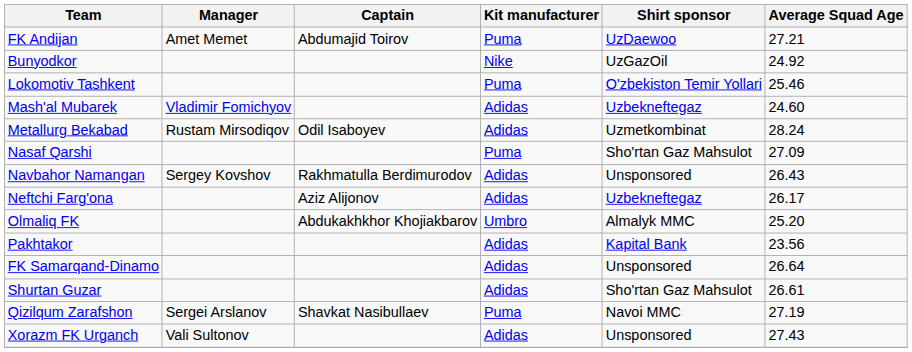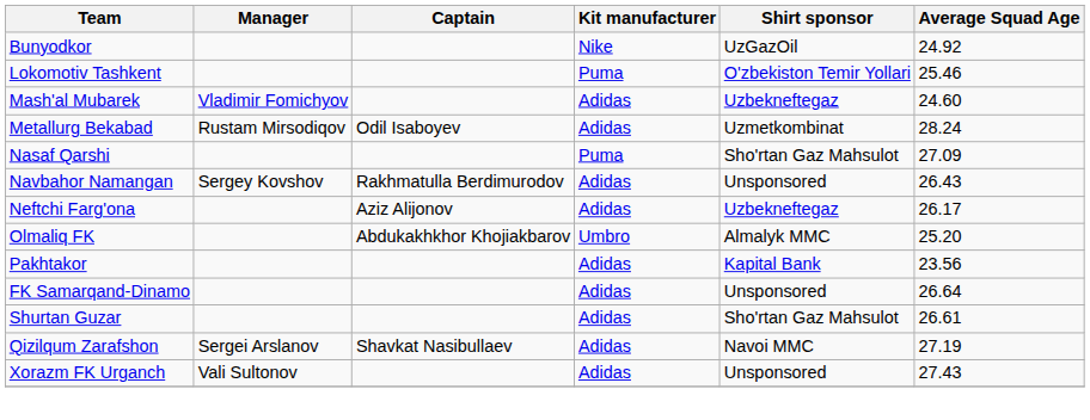- row: FK Andijan | Amet Memet | Abdumajid Toirov | Puma | UzDaewoo | 27.21
Qizilqum Zarafshon | Kit manufacturer: Puma -> Adidas
